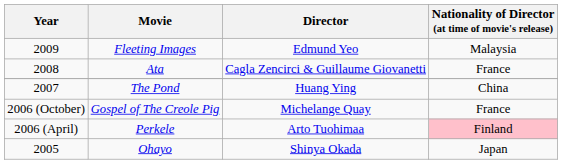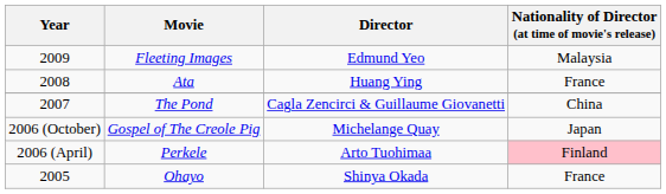Ata | Director: Cagla Zencirci & Guillaume Giovanetti -> Huang Ying
The Pond | Director: Huang Ying -> Cagla Zencirci & Guillaume Giovanetti
Gospel of The Creole Pig | Nationality of Director (at time of movie's release): France -> Japan
Ohayo | Nationality of Director (at time of movie's release): Japan -> France
